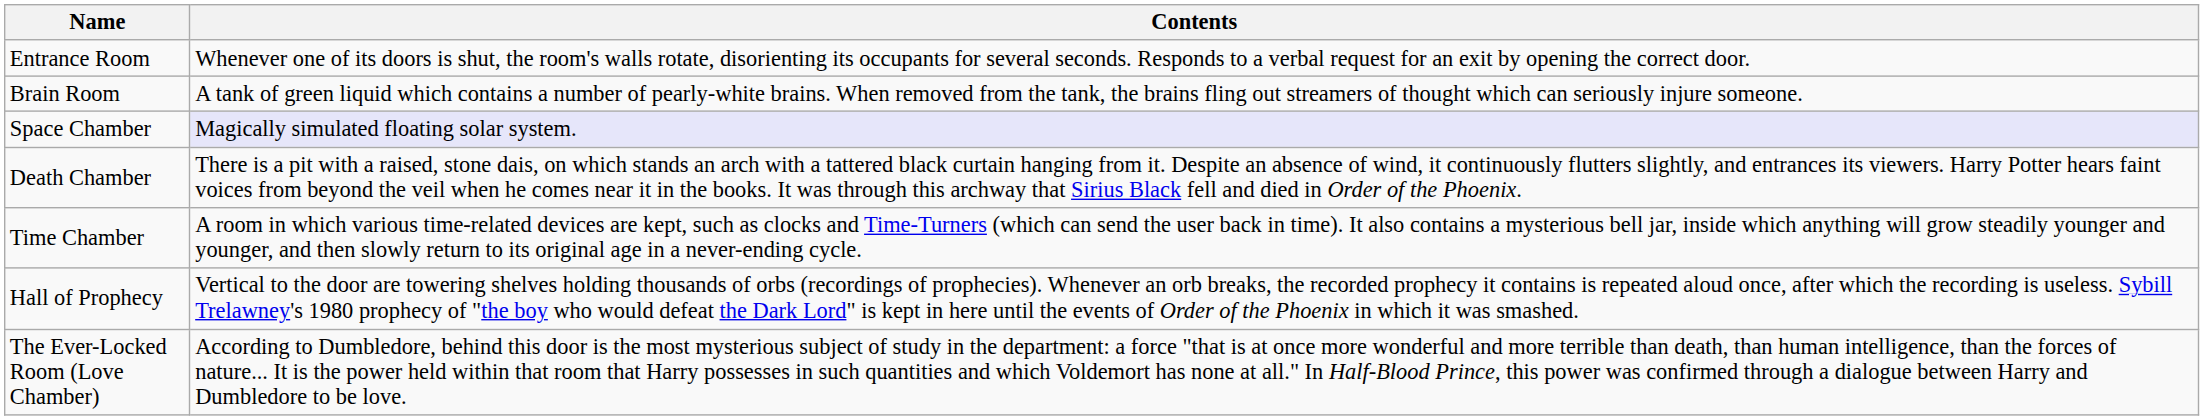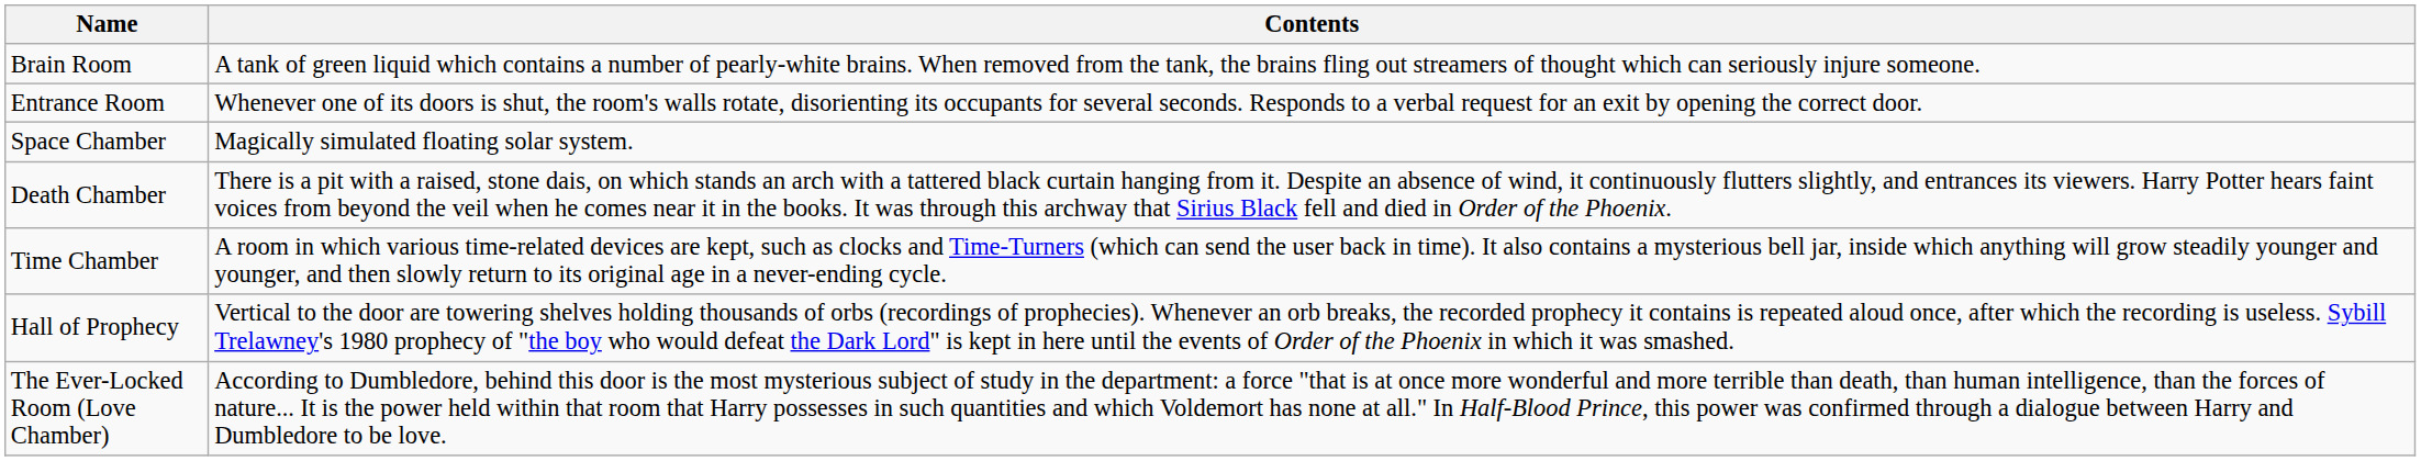rows swapped: Brain Room <-> Entrance Room
Space Chamber | Contents: lavender background -> no background
